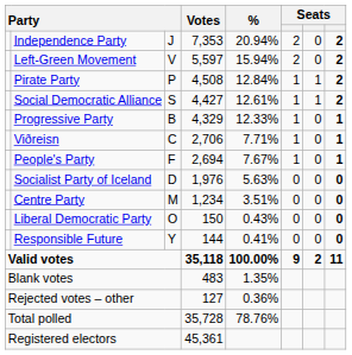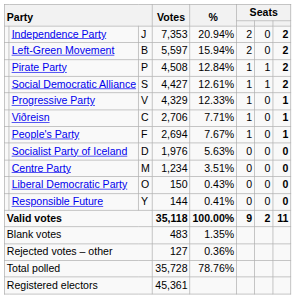Left-Green Movement | column 3: V -> B
Progressive Party | column 3: B -> V
